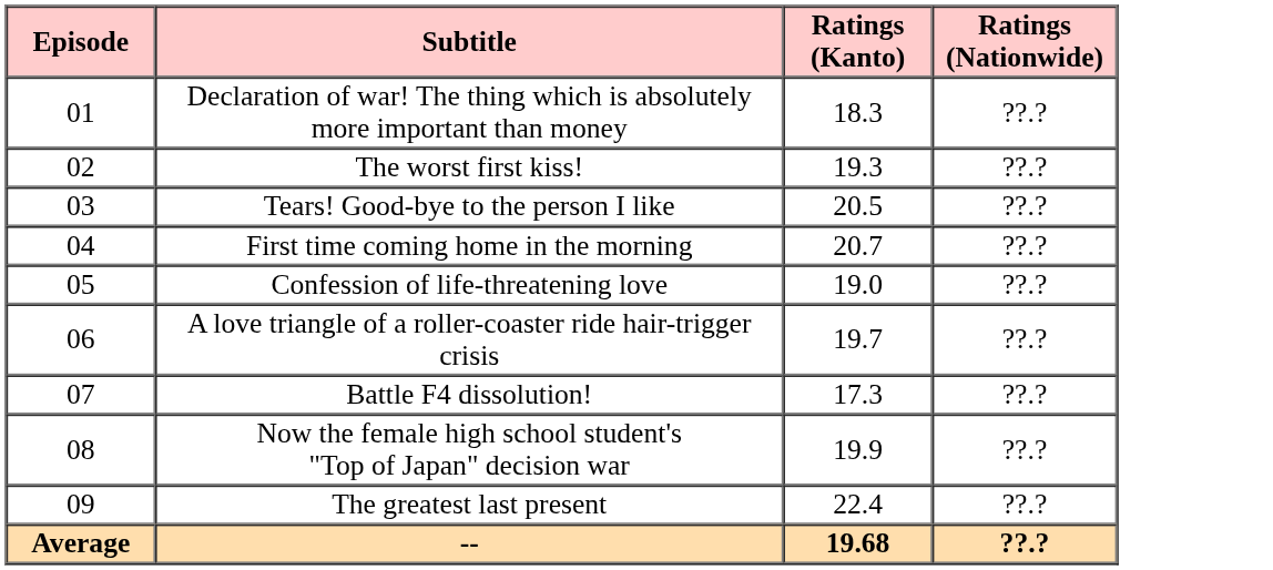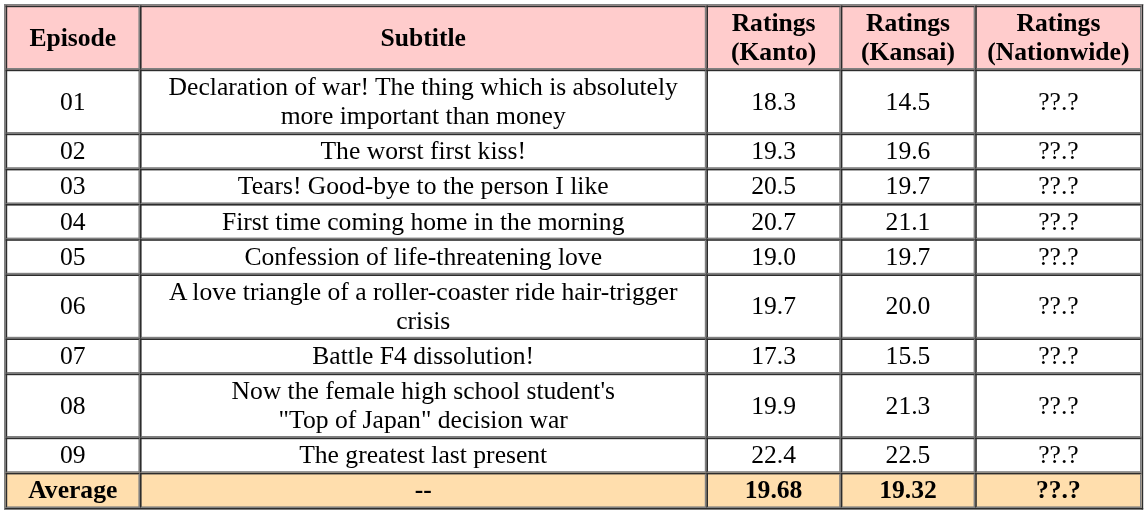+ column: Ratings (Kansai) | 14.5 | 19.6 | 19.7 | 21.1 | 19.7 | 20.0 | 15.5 | 21.3 | 22.5 | 19.32
